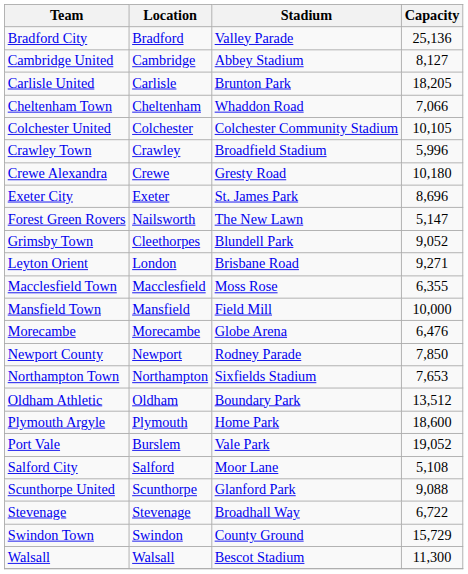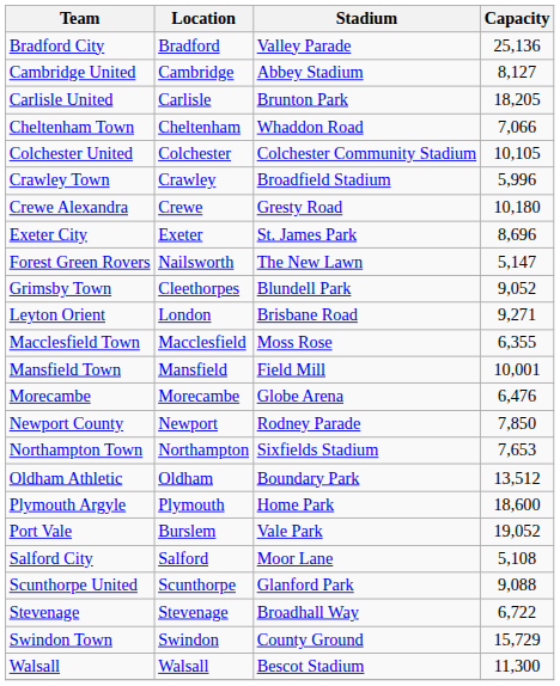Mansfield Town | Capacity: 10,000 -> 10,001
